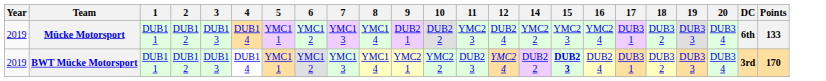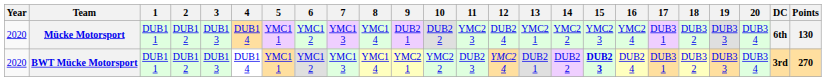+ column: 13 | YMC2 1 | DUB2 1
Mücke Motorsport | Year: 2019 -> 2020
Mücke Motorsport | Points: 133 -> 130
BWT Mücke Motorsport | Year: 2019 -> 2020
BWT Mücke Motorsport | Points: 170 -> 270
